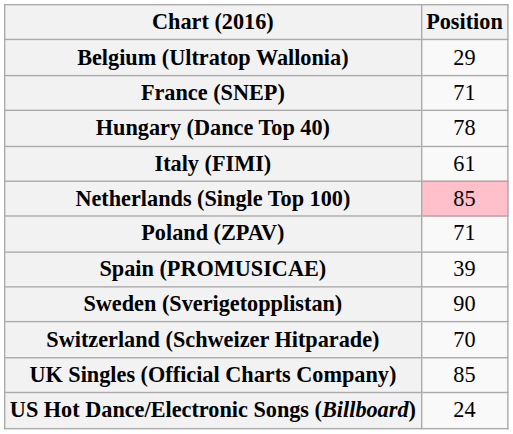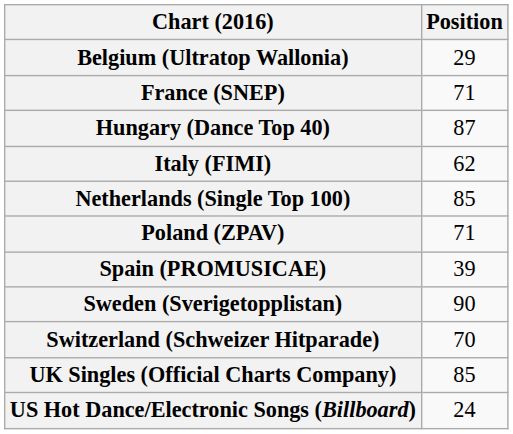Hungary (Dance Top 40) | Position: 78 -> 87
Italy (FIMI) | Position: 61 -> 62
Netherlands (Single Top 100) | Position: pink background -> no background
